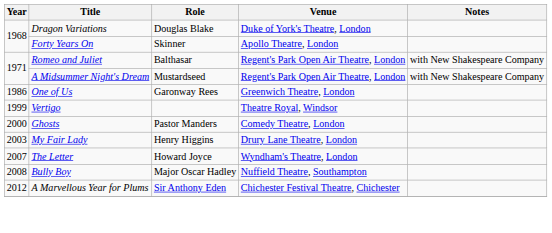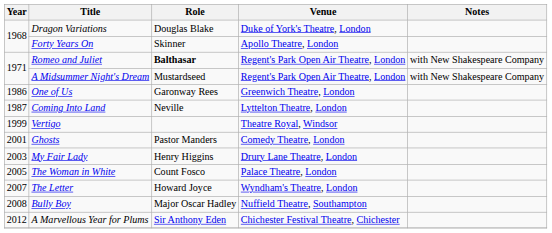Romeo and Juliet | Role: normal -> bold
+ row: 1987 | Coming Into Land | Neville | Lyttelton Theatre, London
Ghosts | Year: 2000 -> 2001
+ row: 2005 | The Woman in White | Count Fosco | Palace Theatre, London
